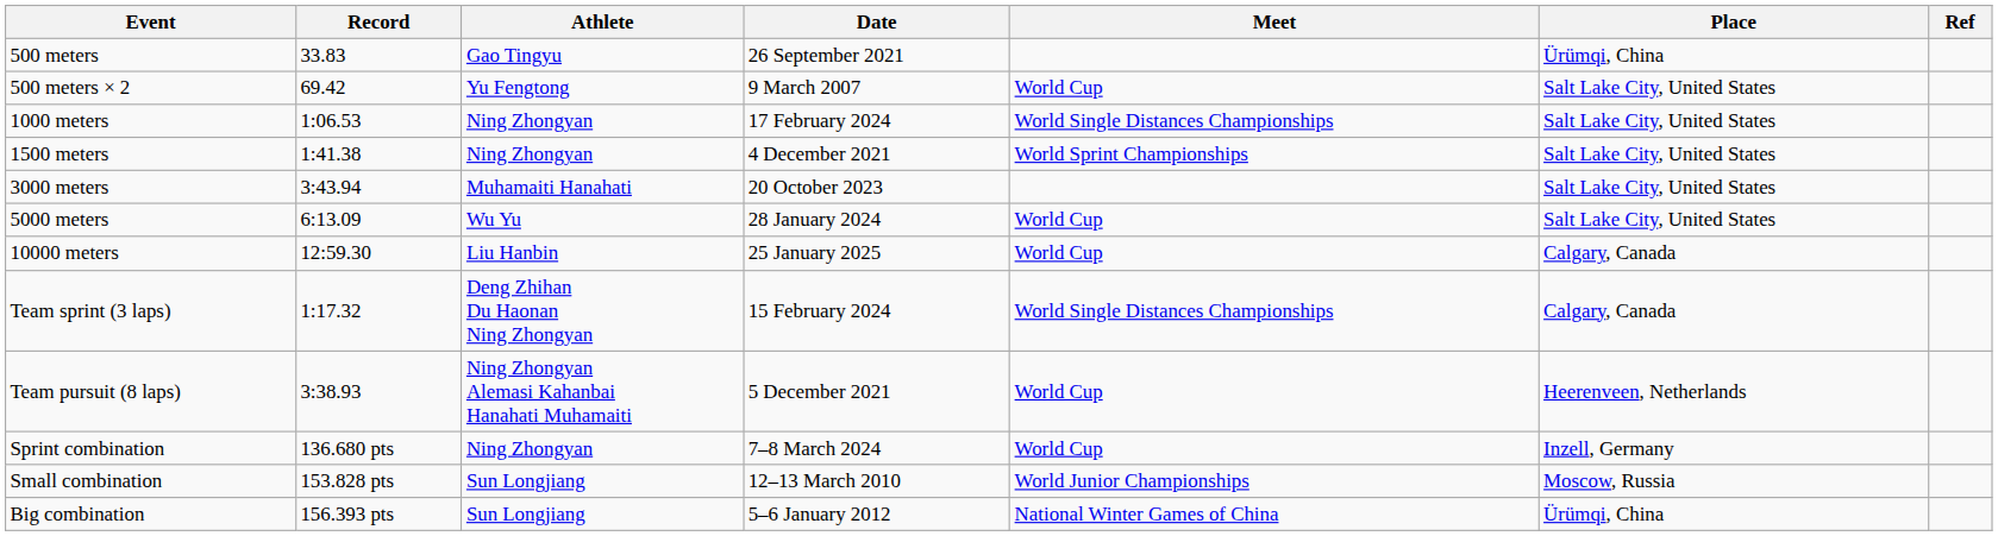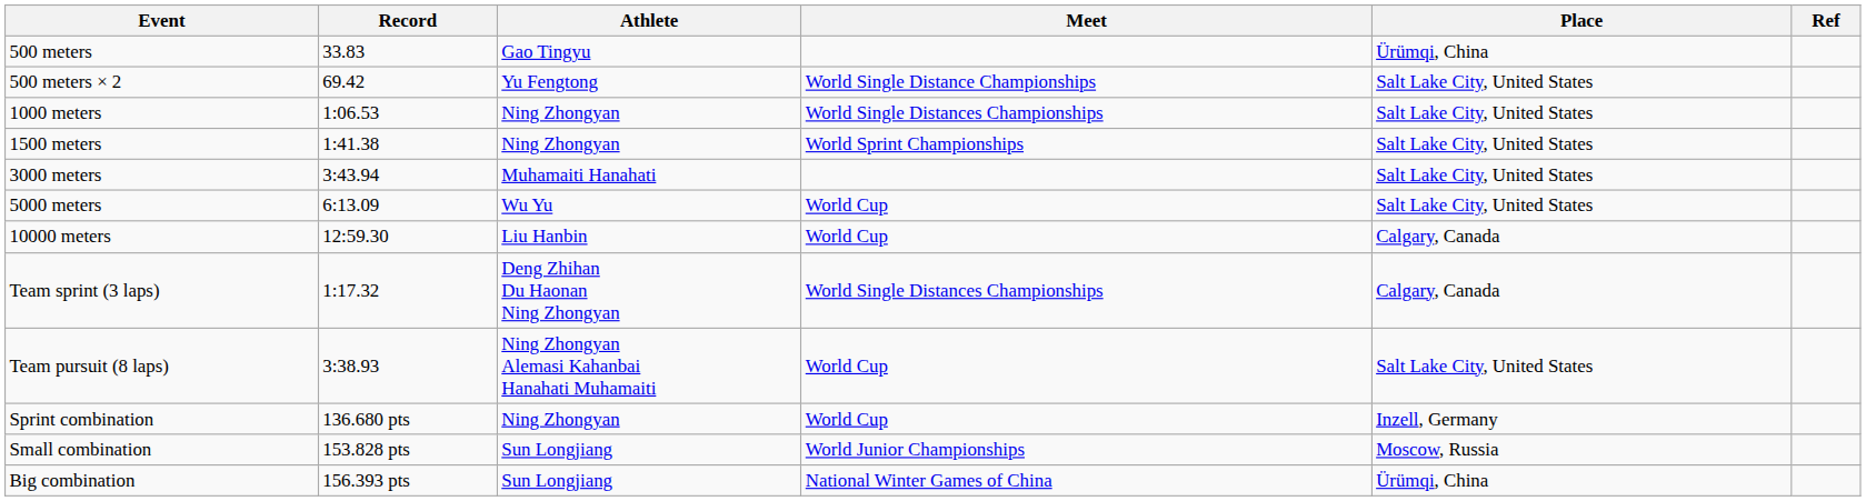- column: Date | 26 September 2021 | 9 March 2007 | 17 February 2024 | 4 December 2021 | 20 October 2023 | 28 January 2024 | 25 January 2025 | 15 February 2024 | 5 December 2021 | 7–8 March 2024 | 12–13 March 2010 | 5–6 January 2012
500 meters × 2 | Meet: World Cup -> World Single Distance Championships
Team pursuit (8 laps) | Place: Heerenveen, Netherlands -> Salt Lake City, United States
